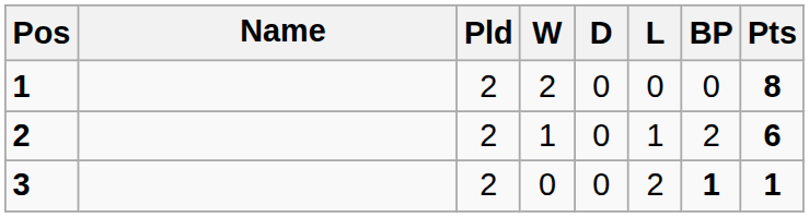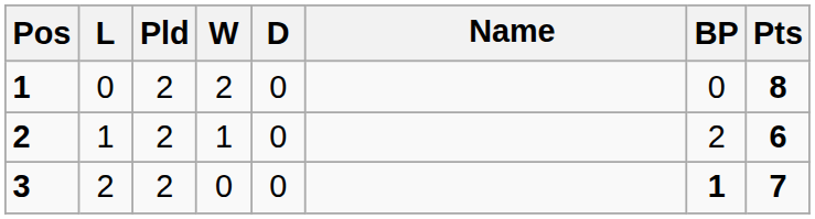columns swapped: Name <-> L
3 | Pts: 1 -> 7
